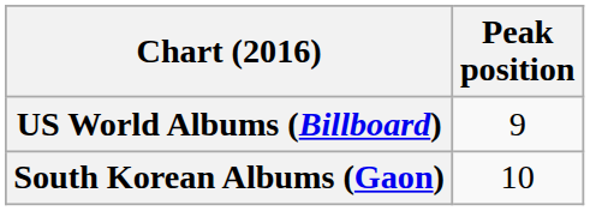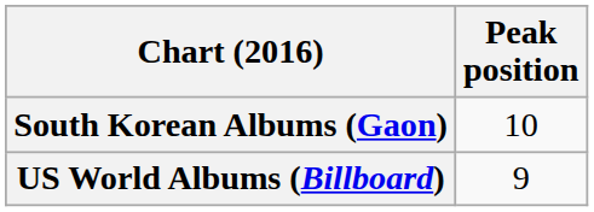rows swapped: South Korean Albums (Gaon) <-> US World Albums (Billboard)
